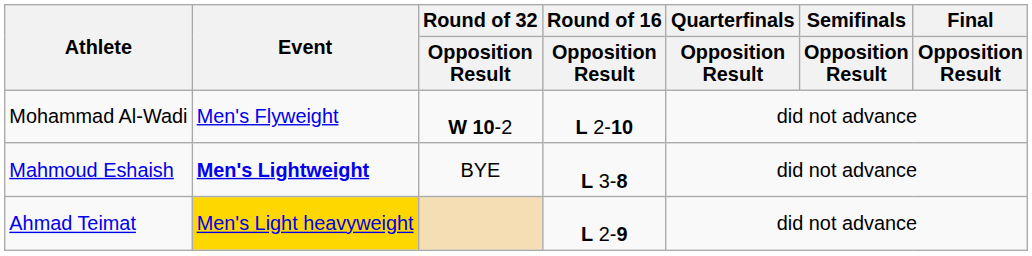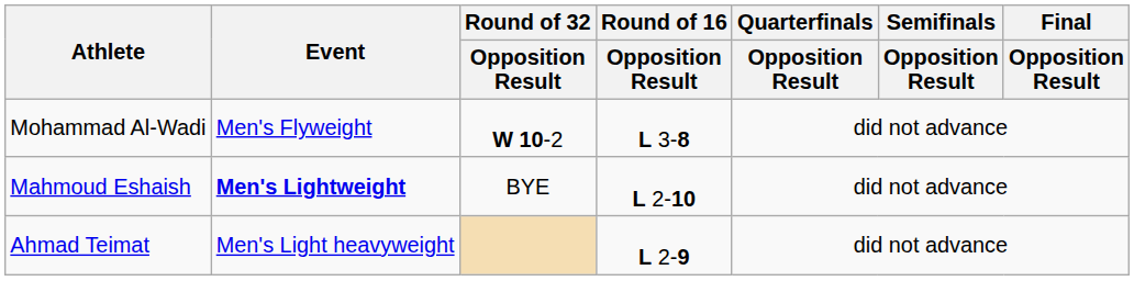Mohammad Al-Wadi | Round of 16 / Opposition Result: L 2-10 -> L 3-8
Mahmoud Eshaish | Round of 16 / Opposition Result: L 3-8 -> L 2-10
Ahmad Teimat | Event: gold background -> no background
